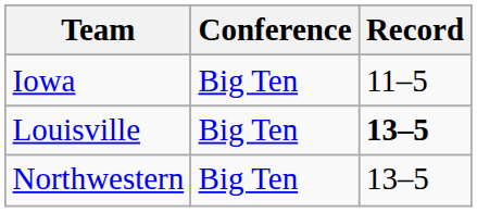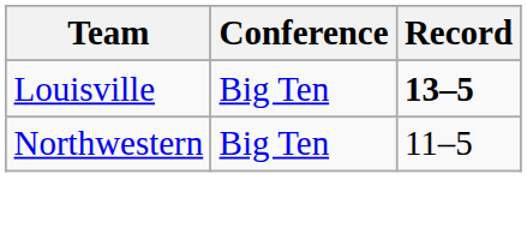- row: Iowa | Big Ten | 11–5
Northwestern | Record: 13–5 -> 11–5
